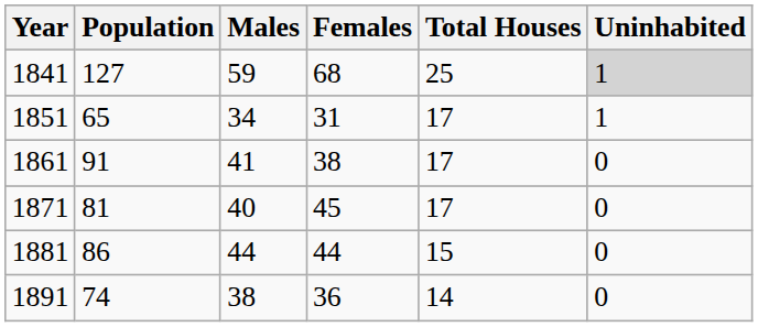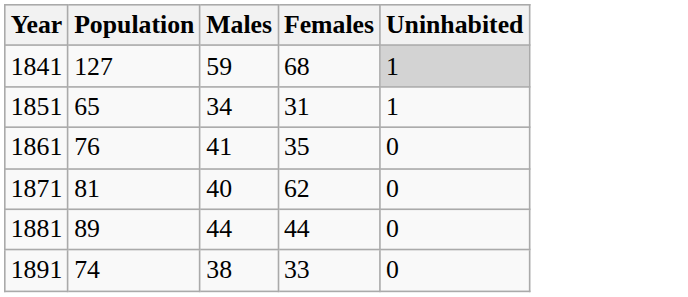- column: Total Houses | 25 | 17 | 17 | 17 | 15 | 14
1861 | Population: 91 -> 76
1861 | Females: 38 -> 35
1871 | Females: 45 -> 62
1881 | Population: 86 -> 89
1891 | Females: 36 -> 33
